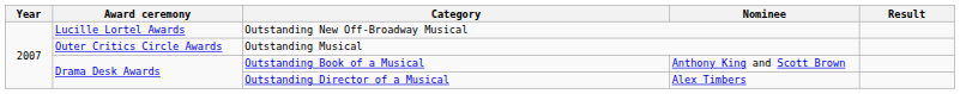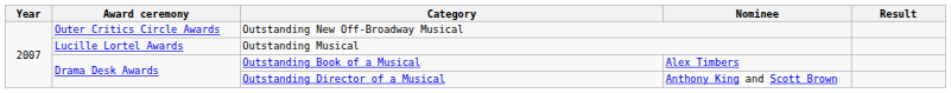Outstanding New Off-Broadway Musical | Award ceremony: Lucille Lortel Awards -> Outer Critics Circle Awards
Outstanding Musical | Award ceremony: Outer Critics Circle Awards -> Lucille Lortel Awards
Outstanding Book of a Musical | Nominee: Anthony King and Scott Brown -> Alex Timbers
Outstanding Director of a Musical | Nominee: Alex Timbers -> Anthony King and Scott Brown
